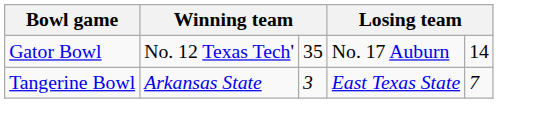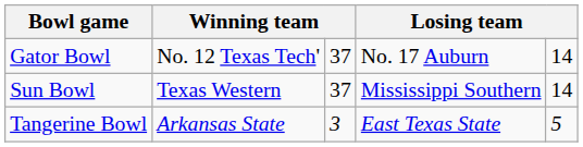Gator Bowl | column 3: 35 -> 37
+ row: Sun Bowl | Texas Western | 37 | Mississippi Southern | 14
Tangerine Bowl | column 5: 7 -> 5
